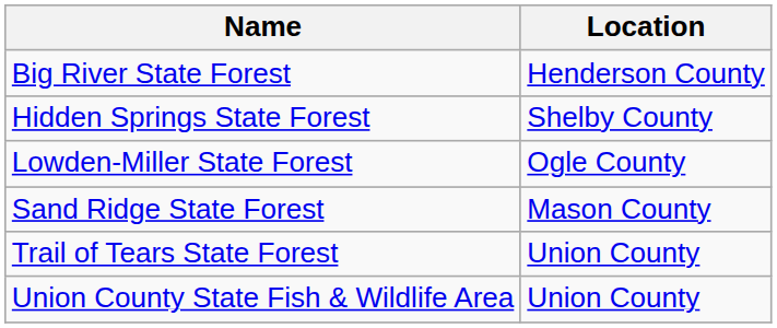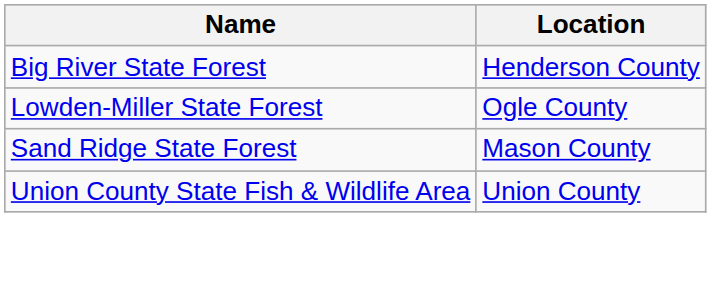- row: Hidden Springs State Forest | Shelby County
- row: Trail of Tears State Forest | Union County
